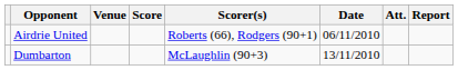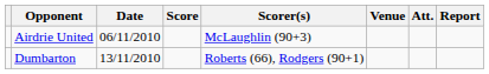columns swapped: Venue <-> Date
Airdrie United | Scorer(s): Roberts (66), Rodgers (90+1) -> McLaughlin (90+3)
Dumbarton | Scorer(s): McLaughlin (90+3) -> Roberts (66), Rodgers (90+1)
